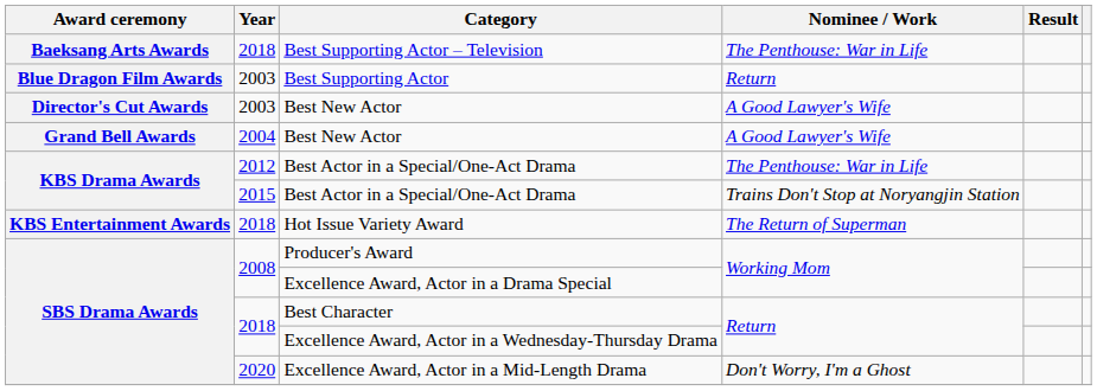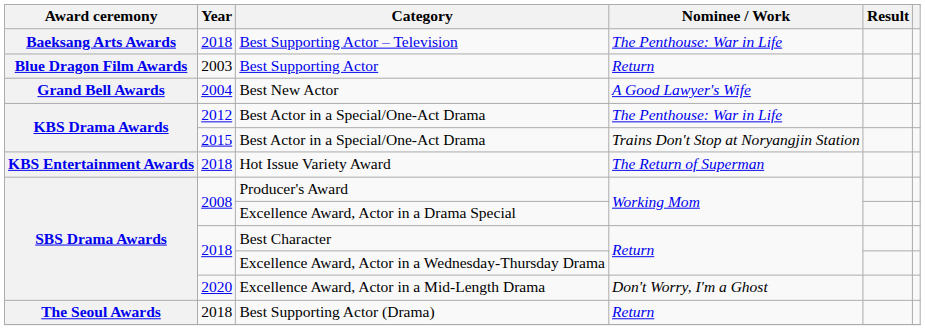- row: Director's Cut Awards | 2003 | Best New Actor | A Good Lawyer's Wife
+ row: The Seoul Awards | 2018 | Best Supporting Actor (Drama) | Return
